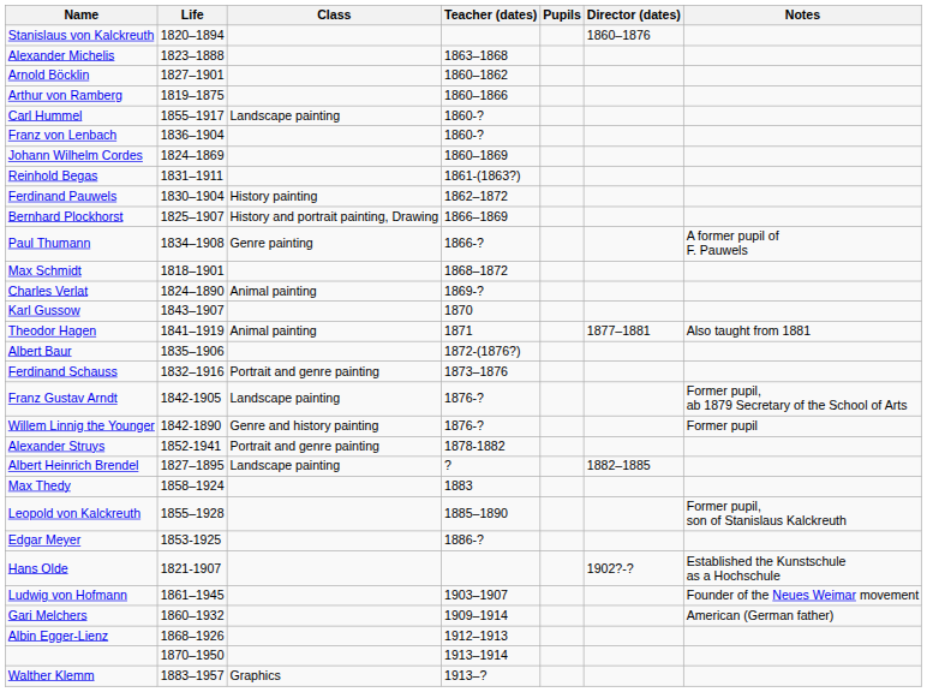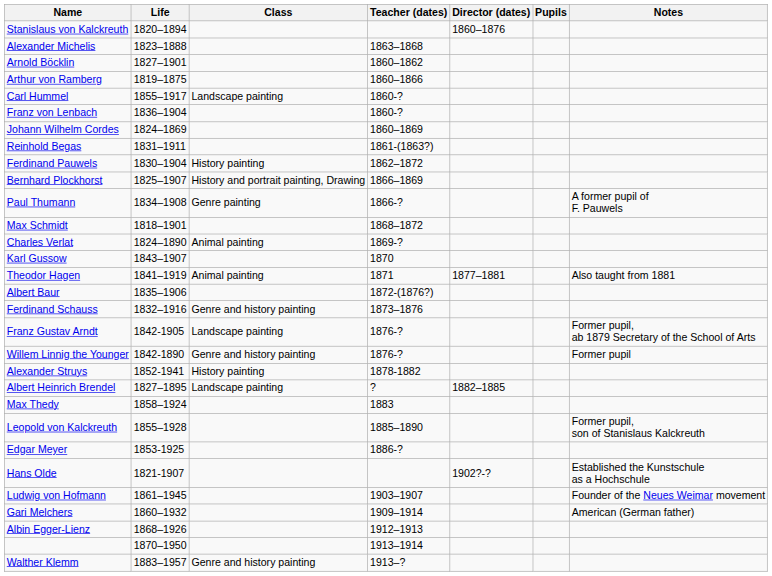columns swapped: Director (dates) <-> Pupils
Ferdinand Schauss | Class: Portrait and genre painting -> Genre and history painting
Alexander Struys | Class: Portrait and genre painting -> History painting
Walther Klemm | Class: Graphics -> Genre and history painting
